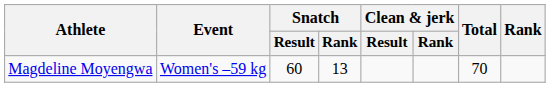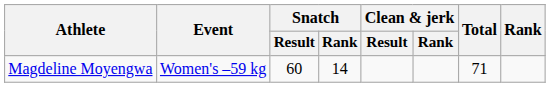Magdeline Moyengwa | Snatch / Rank: 13 -> 14
Magdeline Moyengwa | Total: 70 -> 71
